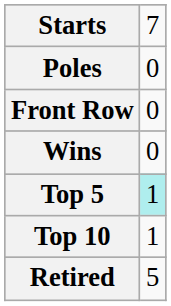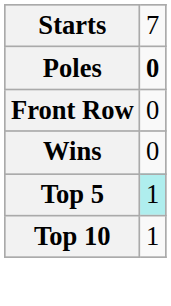Poles | column 2: normal -> bold
- row: Retired | 5
